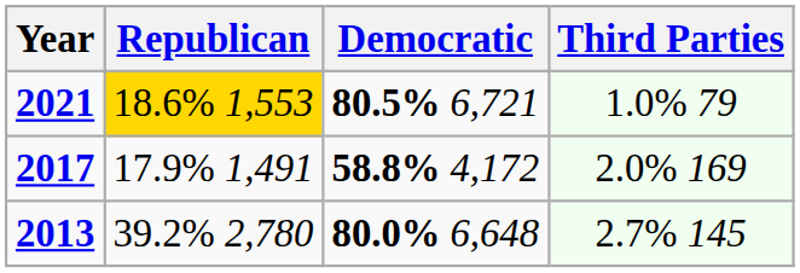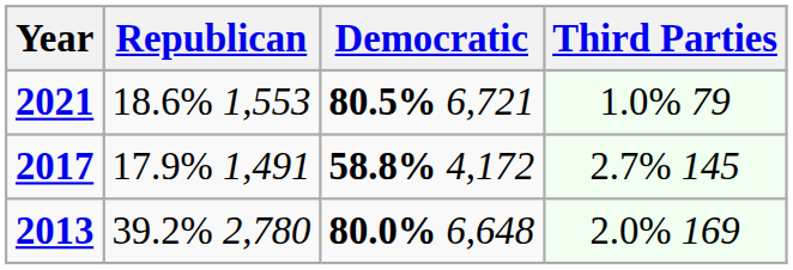2021 | Republican: gold background -> no background
2017 | Third Parties: 2.0% 169 -> 2.7% 145
2013 | Third Parties: 2.7% 145 -> 2.0% 169
